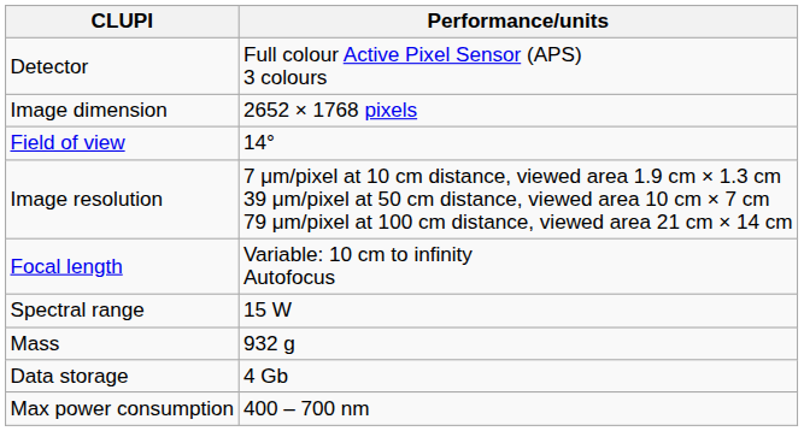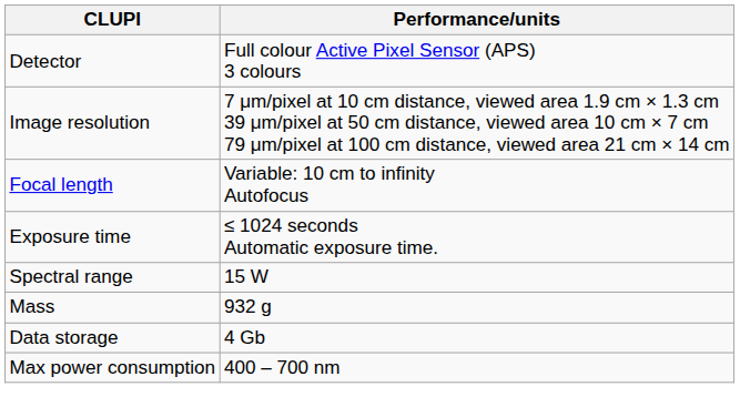- row: Image dimension | 2652 × 1768 pixels
- row: Field of view | 14°
+ row: Exposure time | ≤ 1024 seconds Automatic exposure time.
